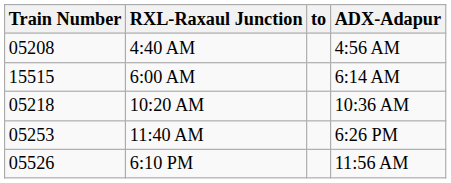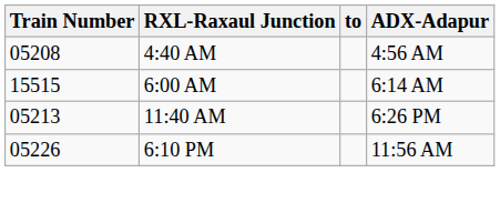- row: 05218 | 10:20 AM | 10:36 AM
11:40 AM | Train Number: 05253 -> 05213
6:10 PM | Train Number: 05526 -> 05226
